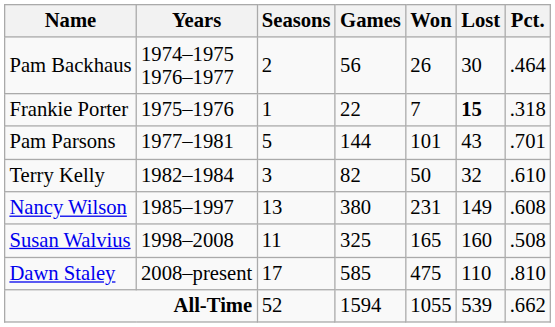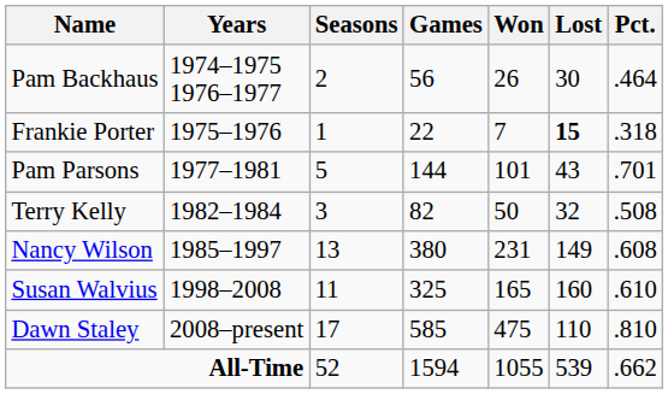Terry Kelly | Pct.: .610 -> .508
Susan Walvius | Pct.: .508 -> .610
